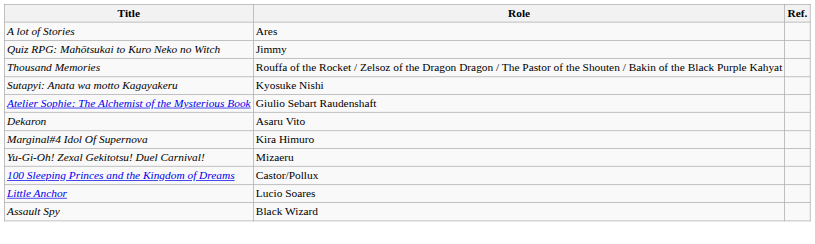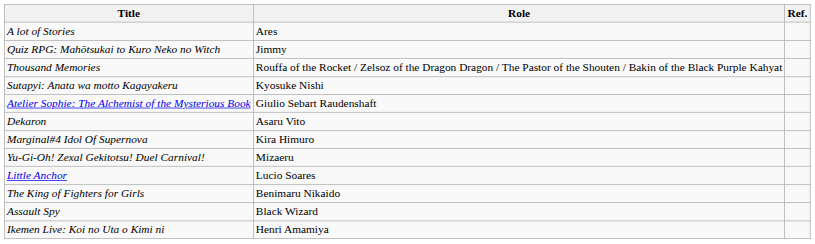- row: 100 Sleeping Princes and the Kingdom of Dreams | Castor/Pollux
+ row: The King of Fighters for Girls | Benimaru Nikaido
+ row: Ikemen Live: Koi no Uta o Kimi ni | Henri Amamiya
